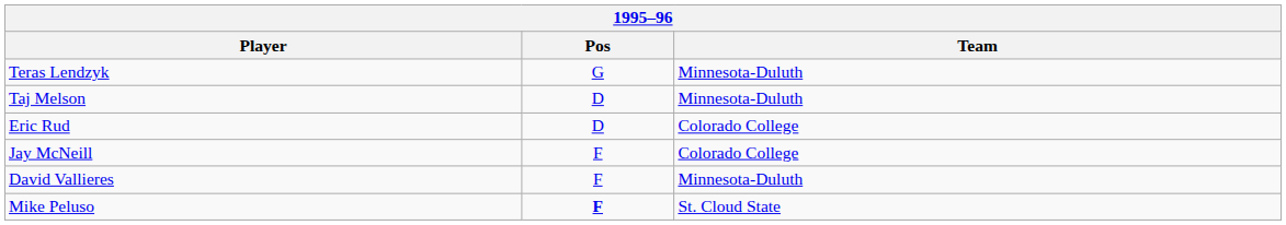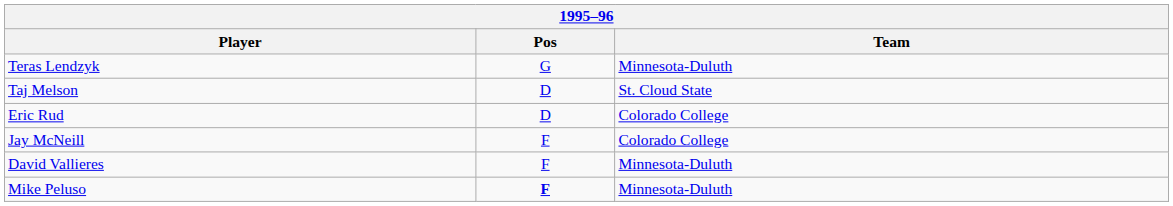Taj Melson | Team: Minnesota-Duluth -> St. Cloud State
Mike Peluso | Team: St. Cloud State -> Minnesota-Duluth
